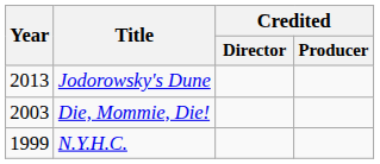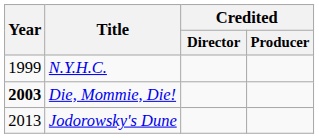rows swapped: N.Y.H.C. <-> Jodorowsky's Dune
Die, Mommie, Die! | Year: normal -> bold
